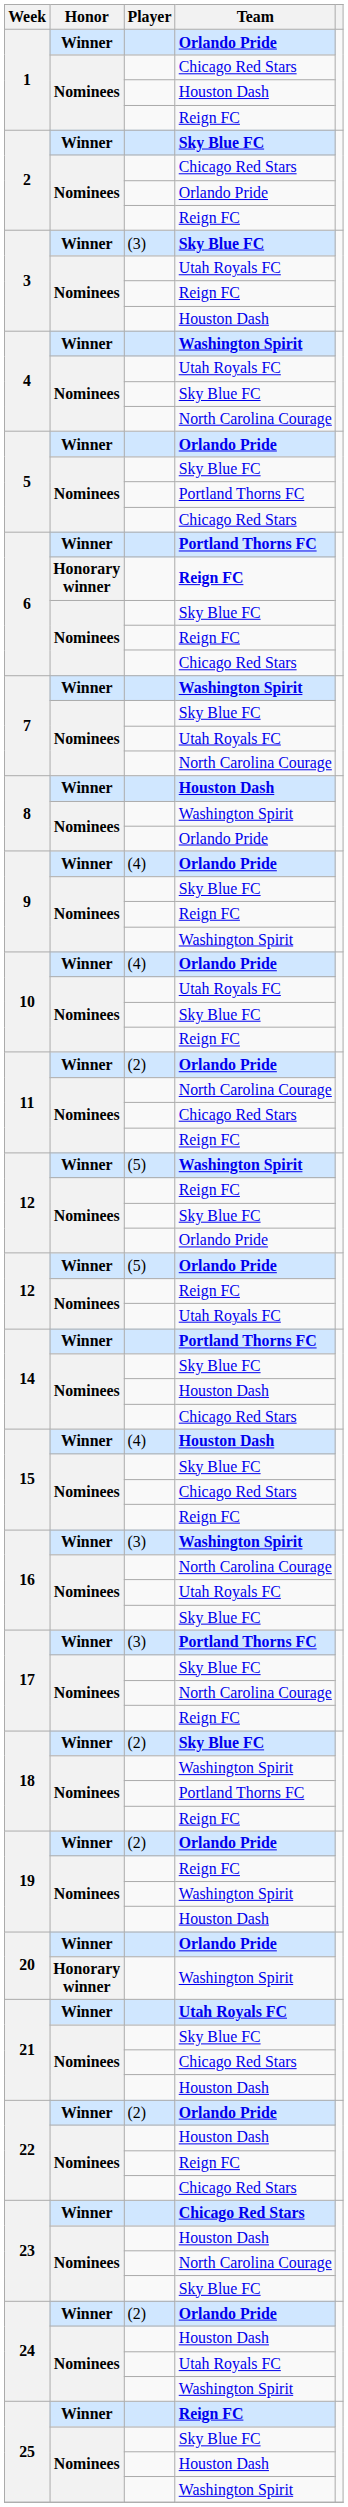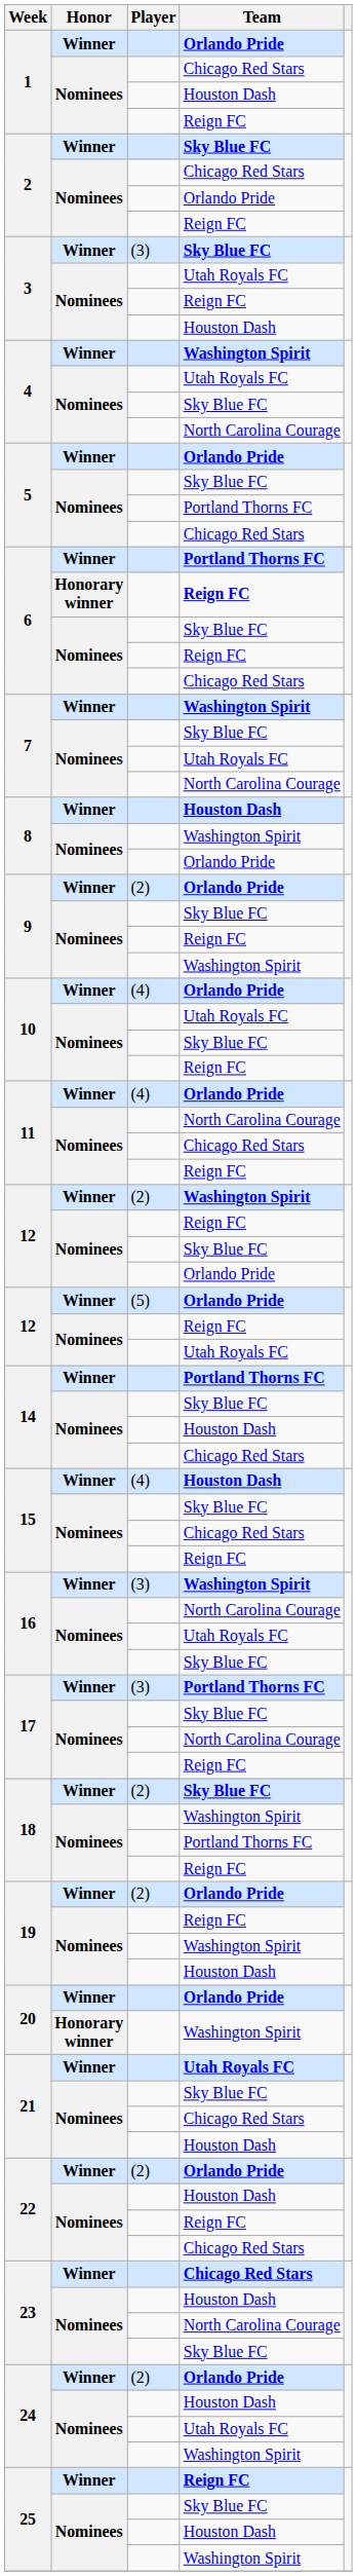9 / Orlando Pride | Player: (4) -> (2)
11 / Orlando Pride | Player: (2) -> (4)
12 / Washington Spirit | Player: (5) -> (2)
